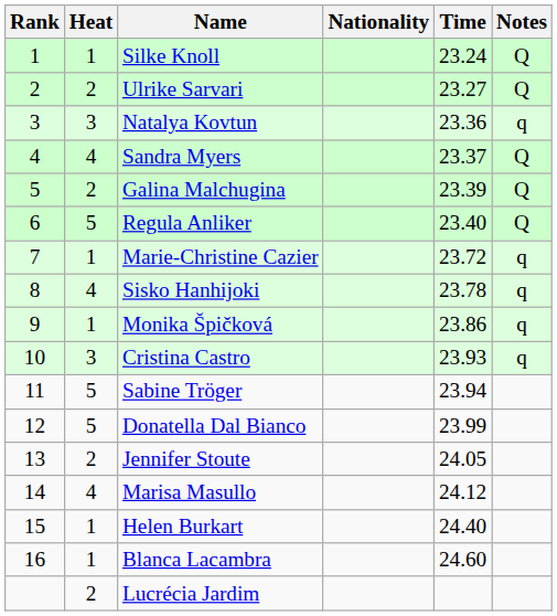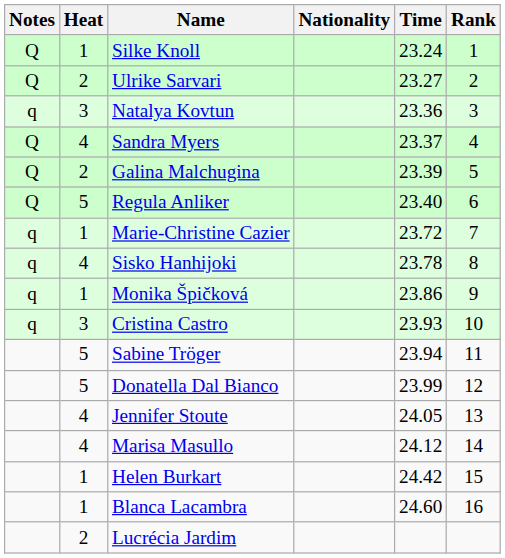columns swapped: Rank <-> Notes
Jennifer Stoute | Heat: 2 -> 4
Helen Burkart | Time: 24.40 -> 24.42
